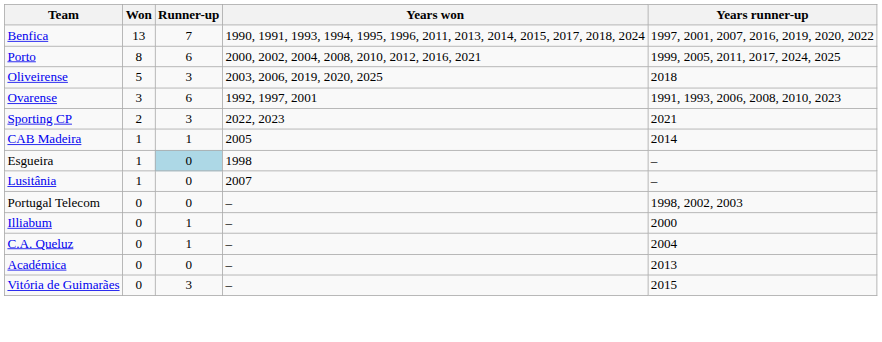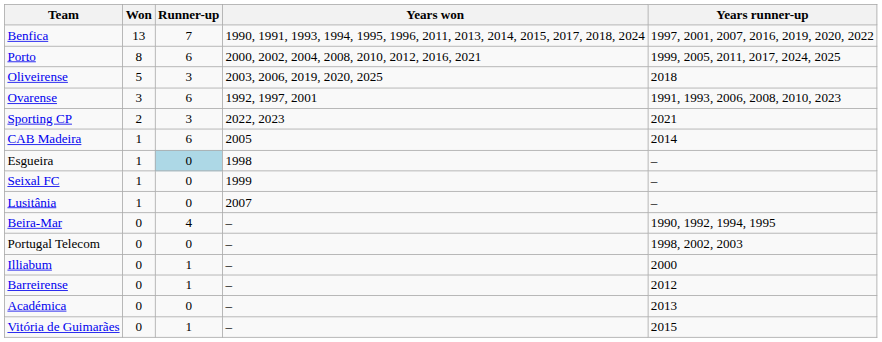CAB Madeira | Runner-up: 1 -> 6
+ row: Seixal FC | 1 | 0 | 1999 | –
+ row: Beira-Mar | 0 | 4 | – | 1990, 1992, 1994, 1995
- row: C.A. Queluz | 0 | 1 | – | 2004
+ row: Barreirense | 0 | 1 | – | 2012
Vitória de Guimarães | Runner-up: 3 -> 1
